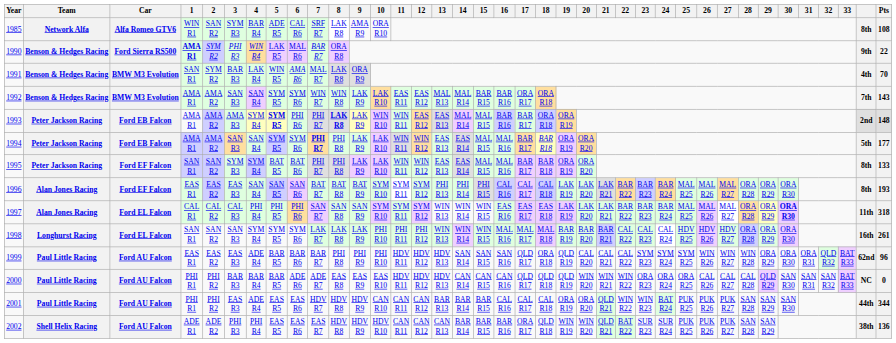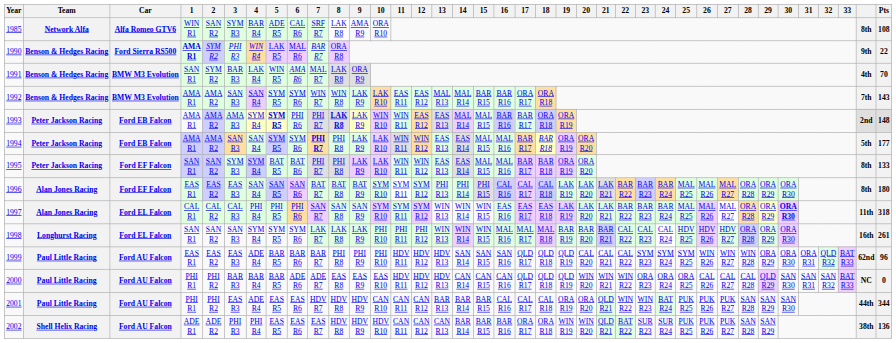1996 | Pts: 193 -> 180
1999 | 18: ORA R18 -> QLD R18
2002 | 18: QLD R18 -> ORA R18
